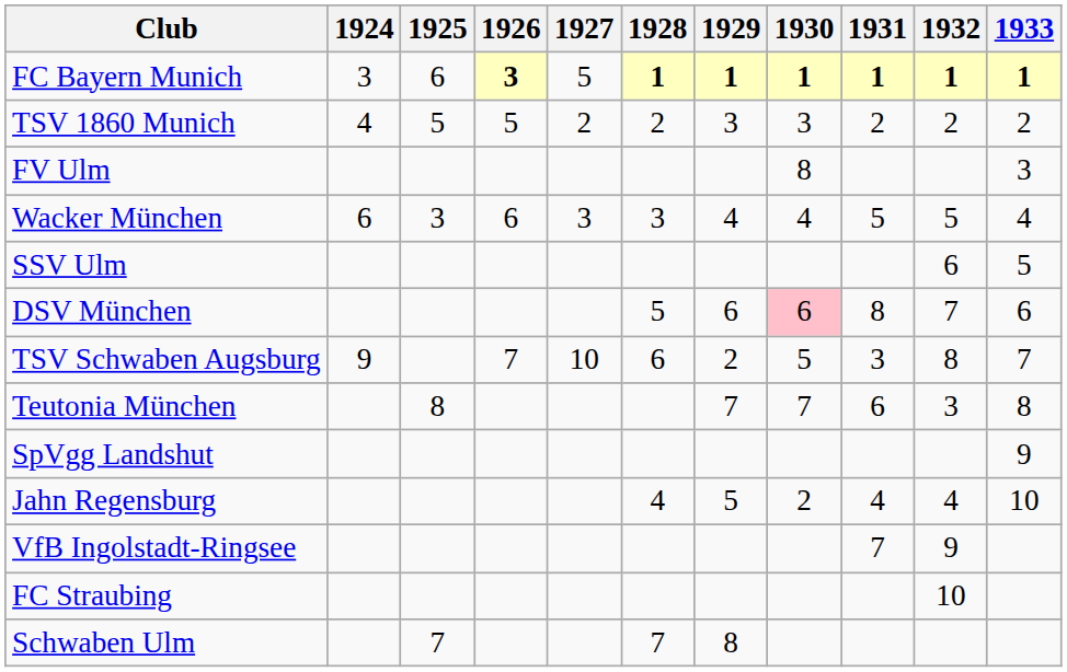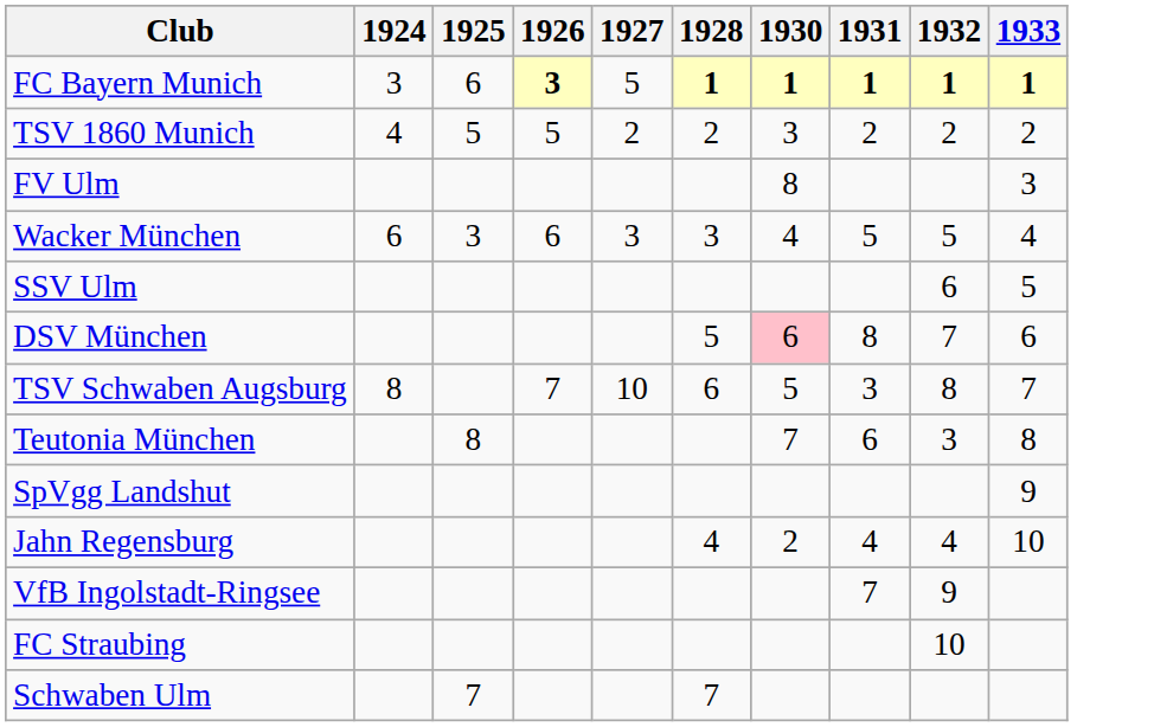- column: 1929 | 1 | 3 | 4 | 6 | 2 | 7 | 5 | 8
TSV Schwaben Augsburg | 1924: 9 -> 8
